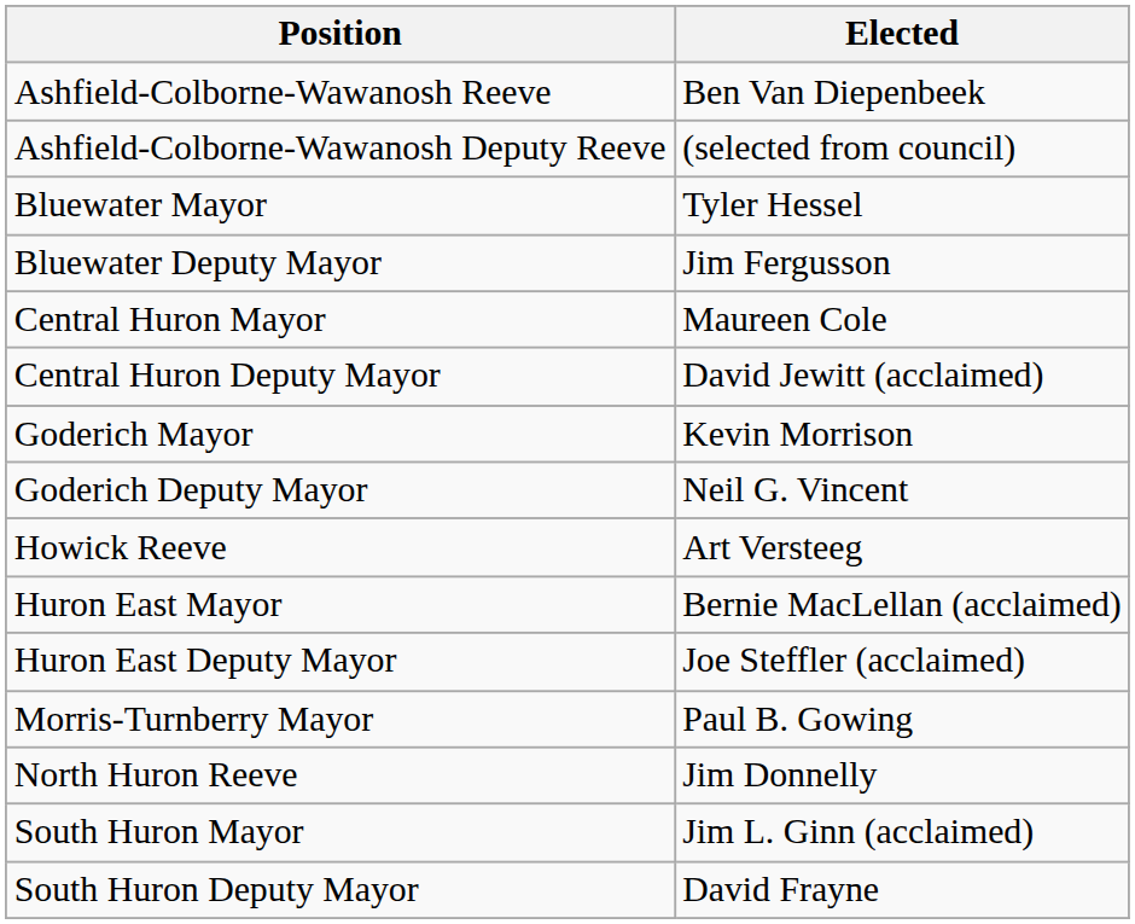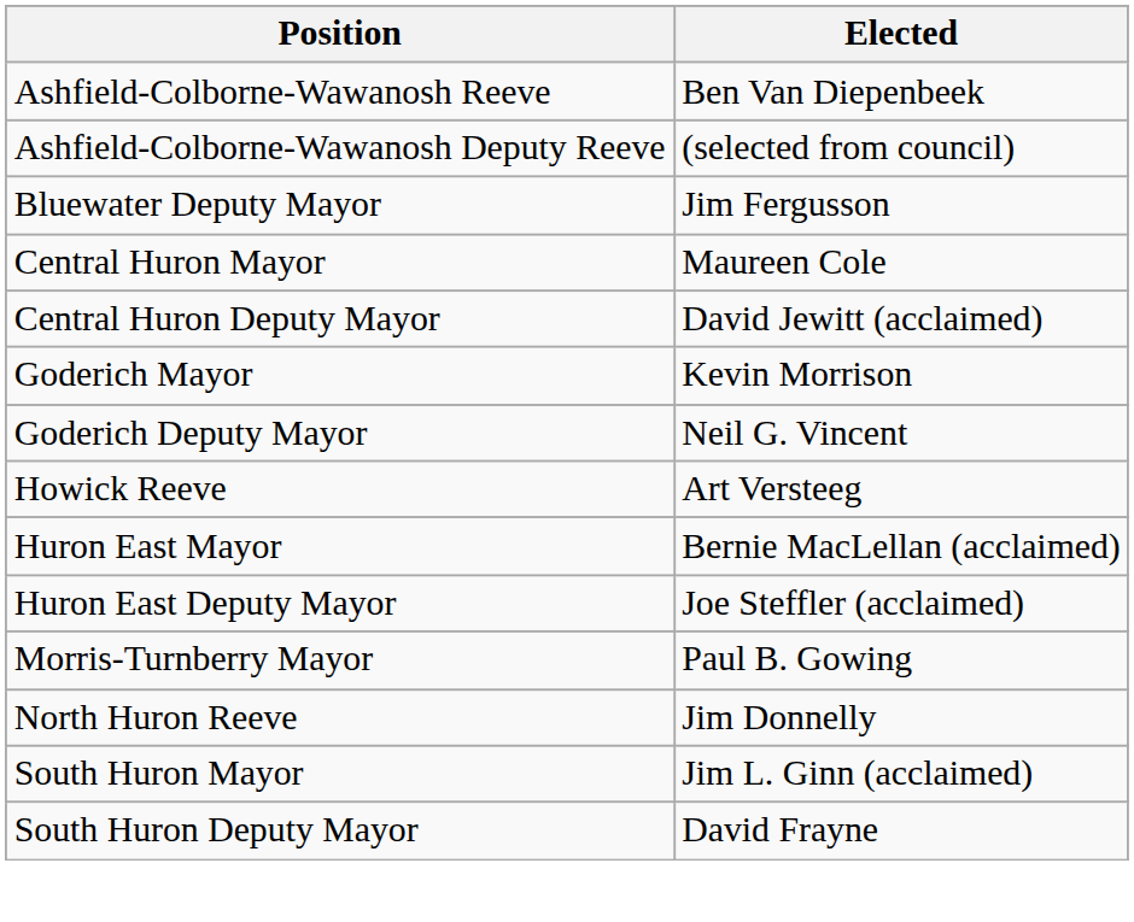- row: Bluewater Mayor | Tyler Hessel
